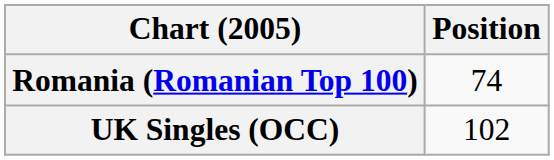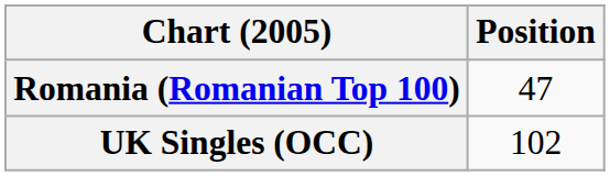Romania (Romanian Top 100) | Position: 74 -> 47
